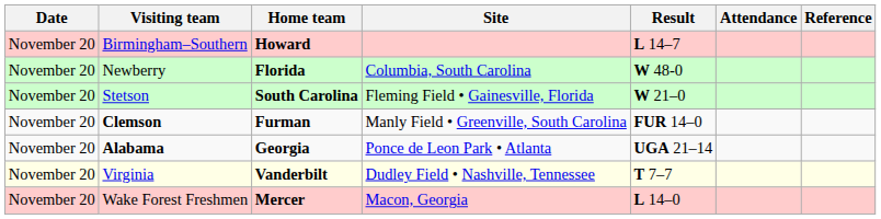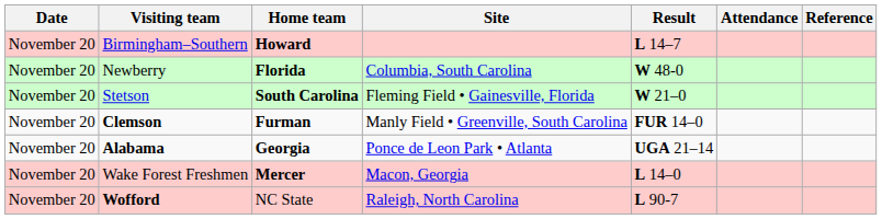- row: November 20 | Virginia | Vanderbilt | Dudley Field • Nashville, Tennessee | T 7–7
+ row: November 20 | Wofford | NC State | Raleigh, North Carolina | L 90-7
